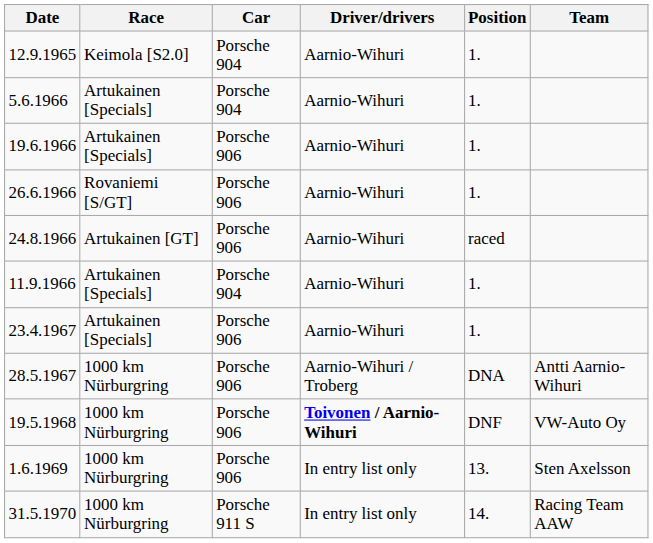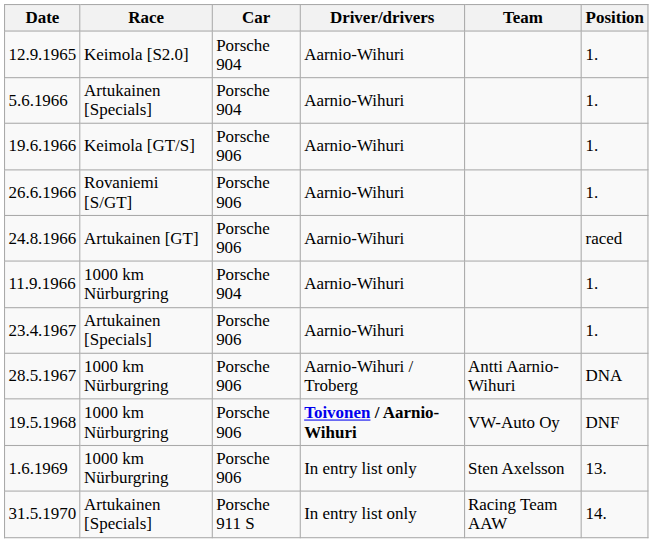columns swapped: Team <-> Position
19.6.1966 | Race: Artukainen [Specials] -> Keimola [GT/S]
11.9.1966 | Race: Artukainen [Specials] -> 1000 km Nürburgring
31.5.1970 | Race: 1000 km Nürburgring -> Artukainen [Specials]
